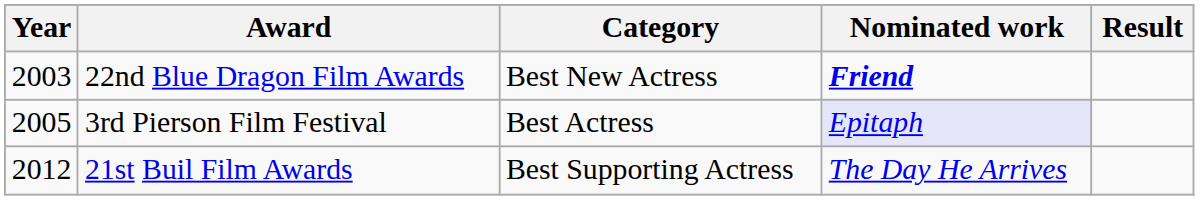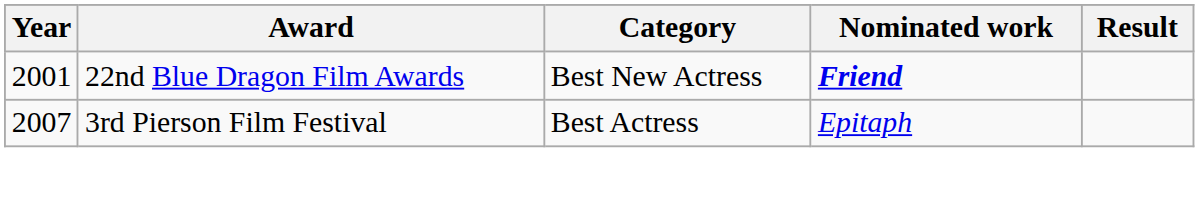22nd Blue Dragon Film Awards | Year: 2003 -> 2001
3rd Pierson Film Festival | Year: 2005 -> 2007
3rd Pierson Film Festival | Nominated work: lavender background -> no background
- row: 2012 | 21st Buil Film Awards | Best Supporting Actress | The Day He Arrives
